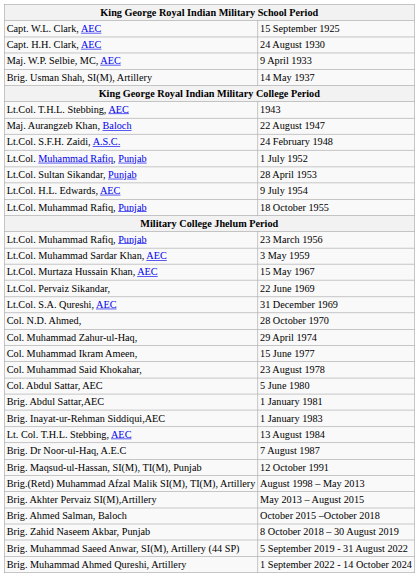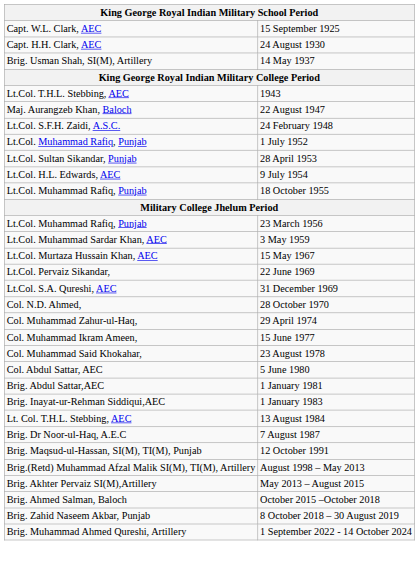- row: Maj. W.P. Selbie, MC, AEC | 9 April 1933
- row: Brig. Muhammad Saeed Anwar, SI(M), Artillery (44 SP) | 5 September 2019 - 31 August 2022
